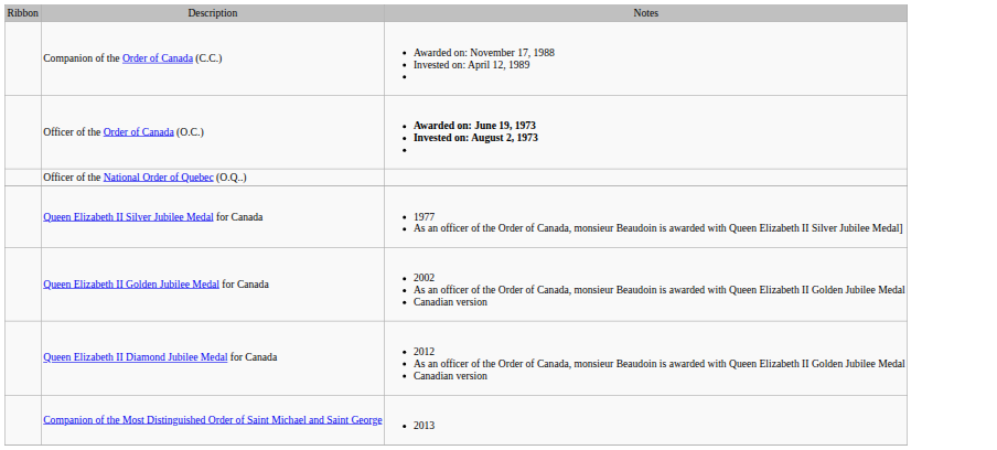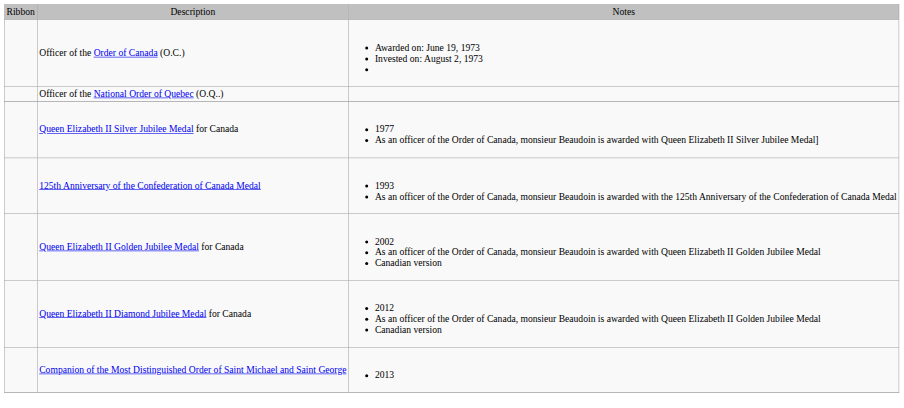- row: Companion of the Order of Canada (C.C.) | Awarded on: November 17, 1988 Invested on: April 12, 1989
Officer of the Order of Canada (O.C.) | column 3: bold -> normal
+ row: 125th Anniversary of the Confederation of Canada Medal | 1993 As an officer of the Order of Canada, monsieur Beaudoin is awarded with the 125th Anniversary of the Confederation of Canada Medal
